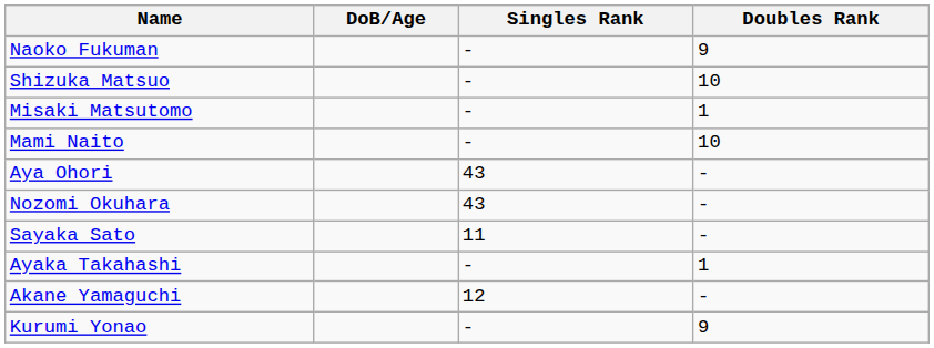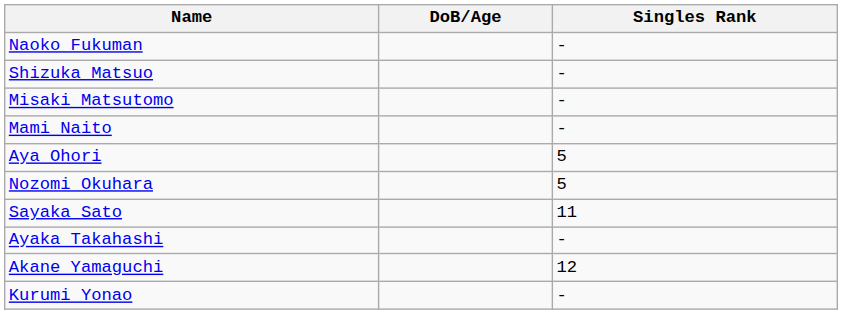- column: Doubles Rank | 9 | 10 | 1 | 10 | - | - | - | 1 | - | 9
Aya Ohori | Singles Rank: 43 -> 5
Nozomi Okuhara | Singles Rank: 43 -> 5
